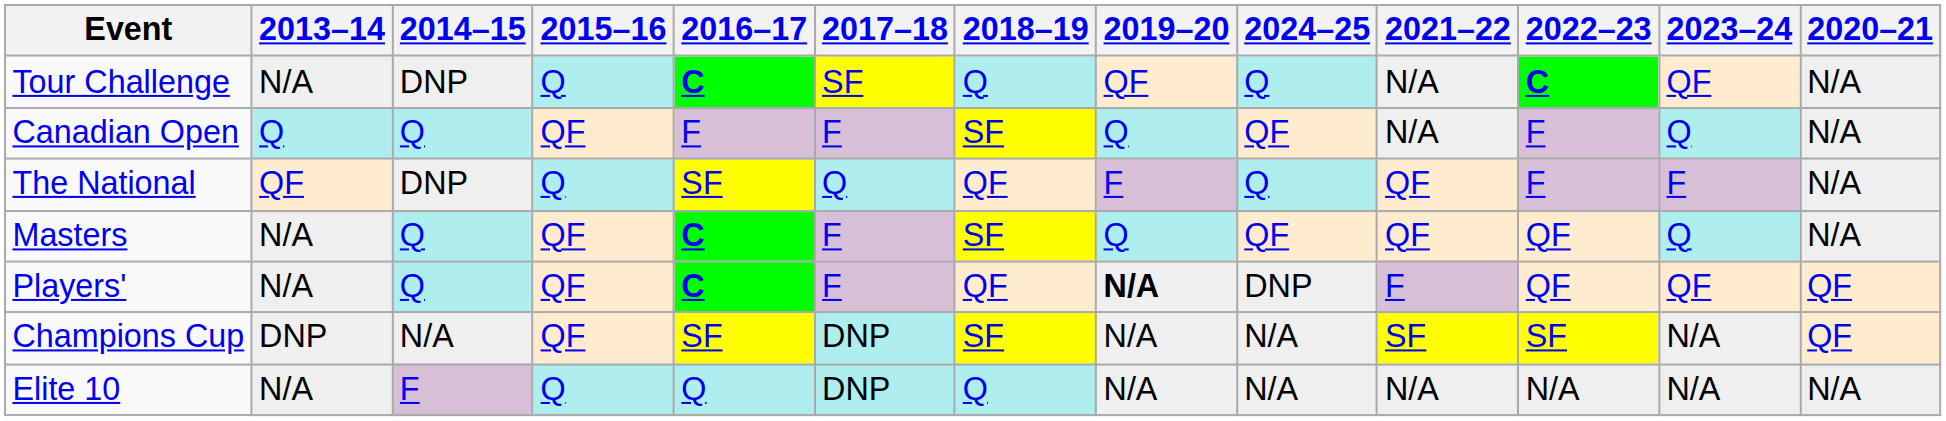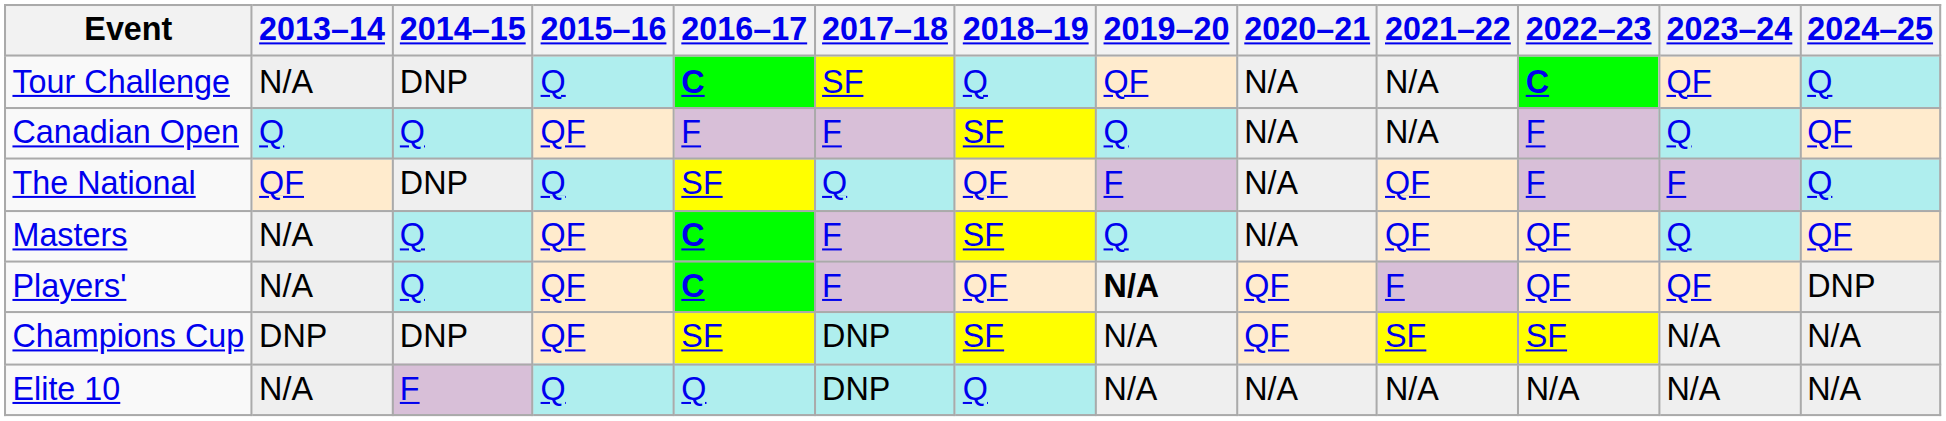columns swapped: 2020–21 <-> 2024–25
Champions Cup | 2014–15: N/A -> DNP
